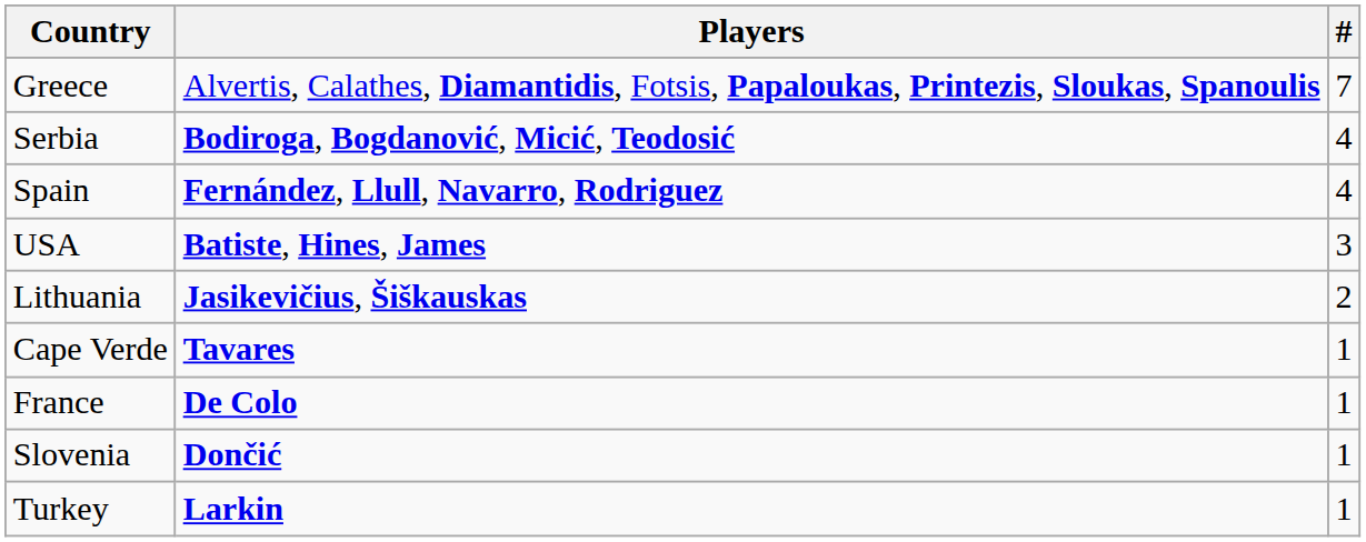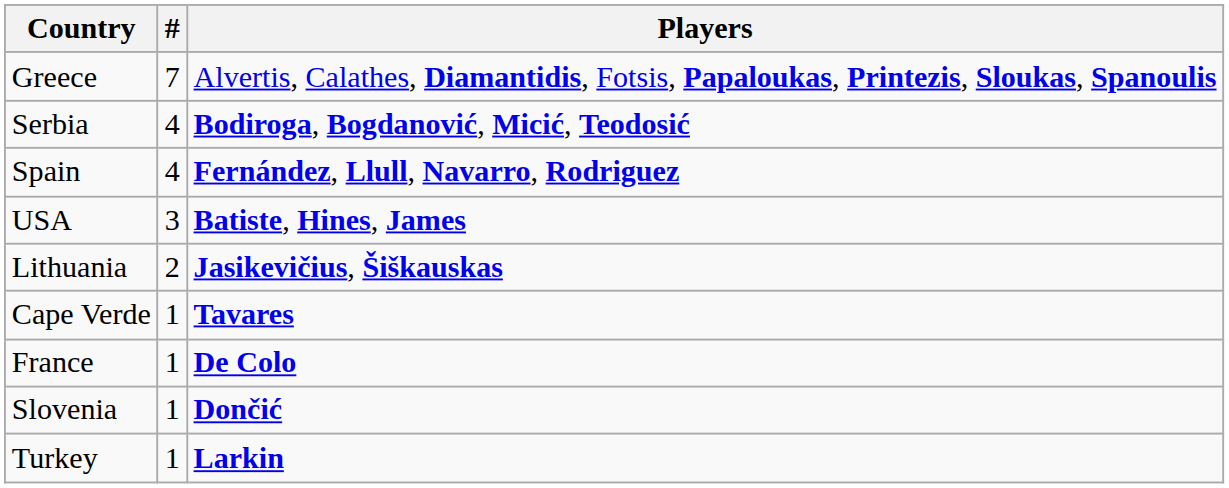columns swapped: # <-> Players
